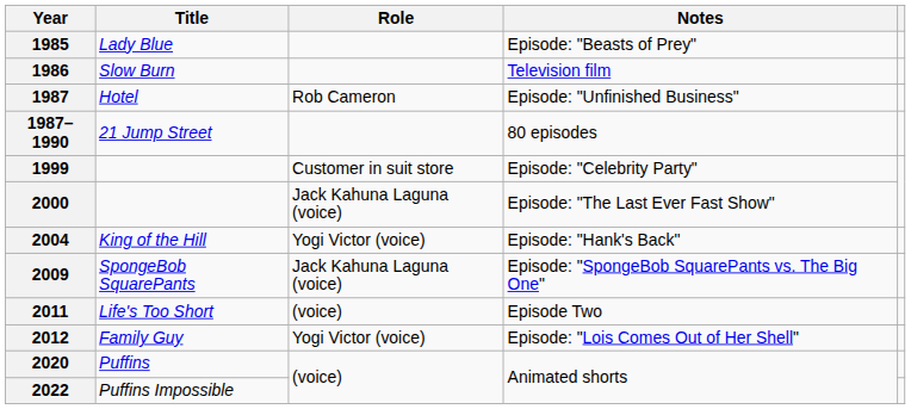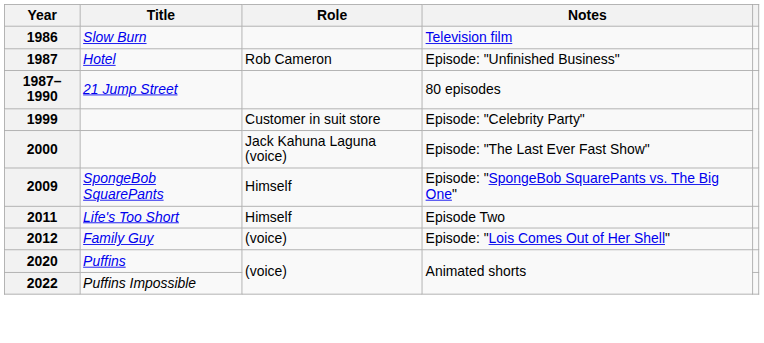- row: 1985 | Lady Blue | Episode: "Beasts of Prey"
- row: 2004 | King of the Hill | Yogi Victor (voice) | Episode: "Hank's Back"
2009 | Role: Jack Kahuna Laguna (voice) -> Himself
2011 | Role: (voice) -> Himself
2012 | Role: Yogi Victor (voice) -> (voice)
